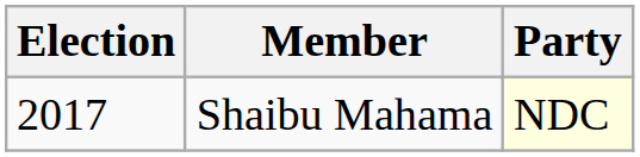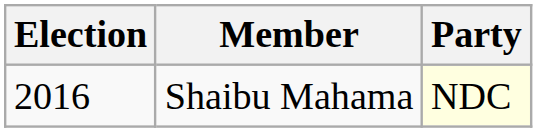Shaibu Mahama | Election: 2017 -> 2016
